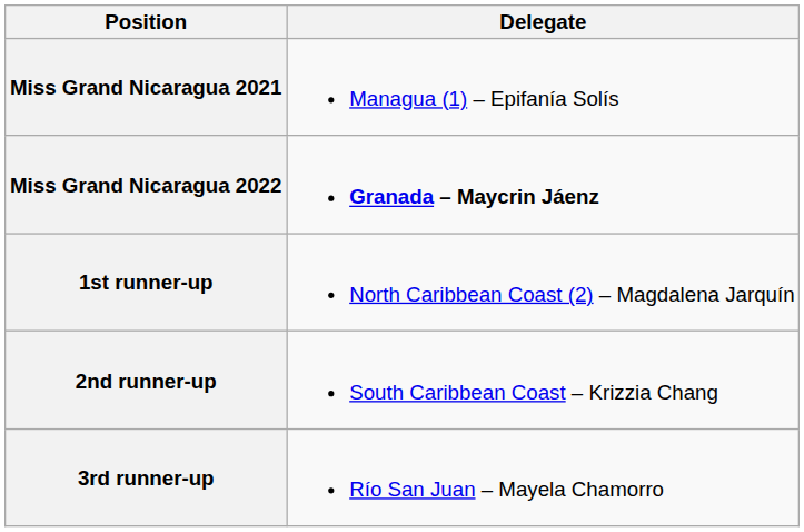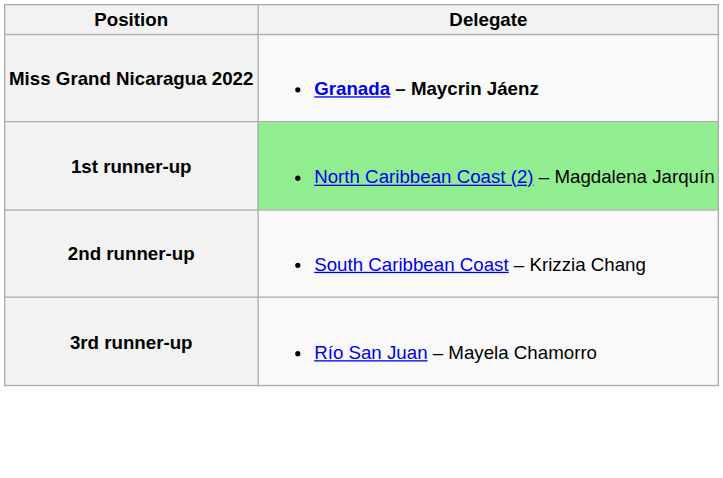- row: Miss Grand Nicaragua 2021 | Managua (1) – Epifanía Solís
1st runner-up | Delegate: no background -> lightgreen background
